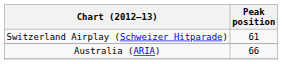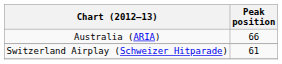rows swapped: Australia (ARIA) <-> Switzerland Airplay (Schweizer Hitparade)
